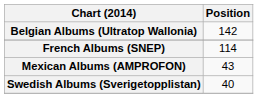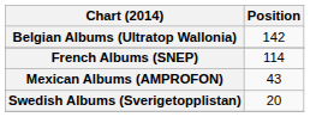Swedish Albums (Sverigetopplistan) | Position: 40 -> 20
